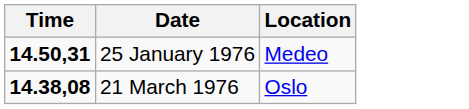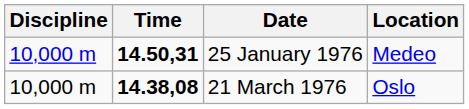+ column: Discipline | 10,000 m | 10,000 m
